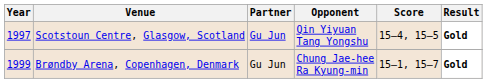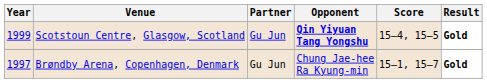Scotstoun Centre, Glasgow, Scotland | Year: 1997 -> 1999
Scotstoun Centre, Glasgow, Scotland | Opponent: normal -> bold
Brøndby Arena, Copenhagen, Denmark | Year: 1999 -> 1997
